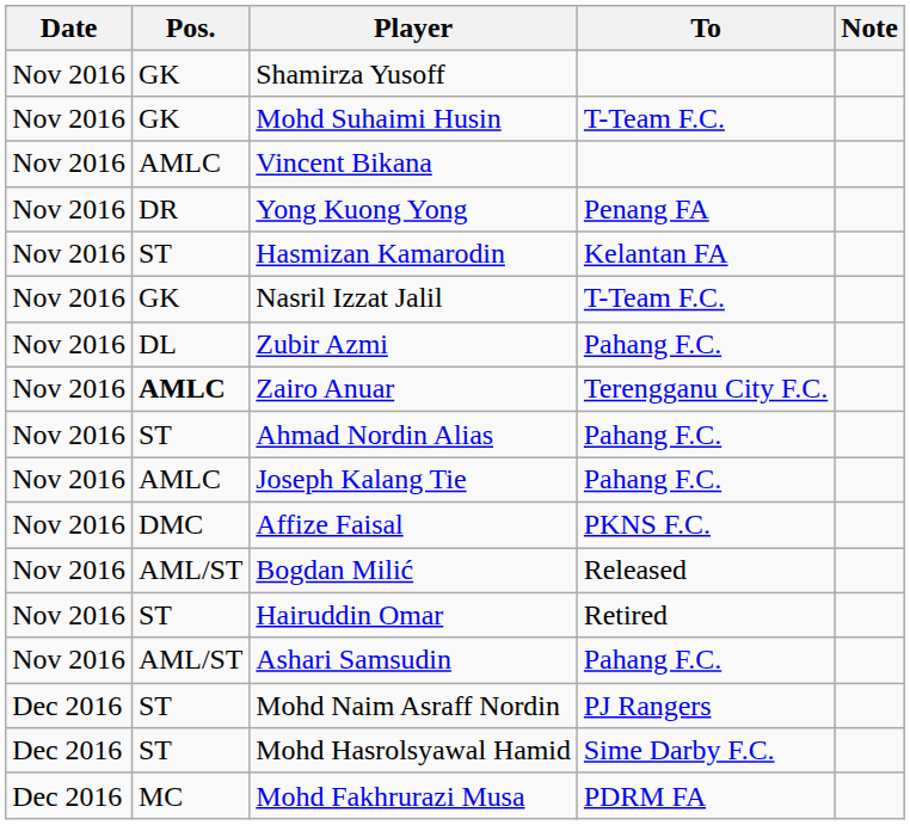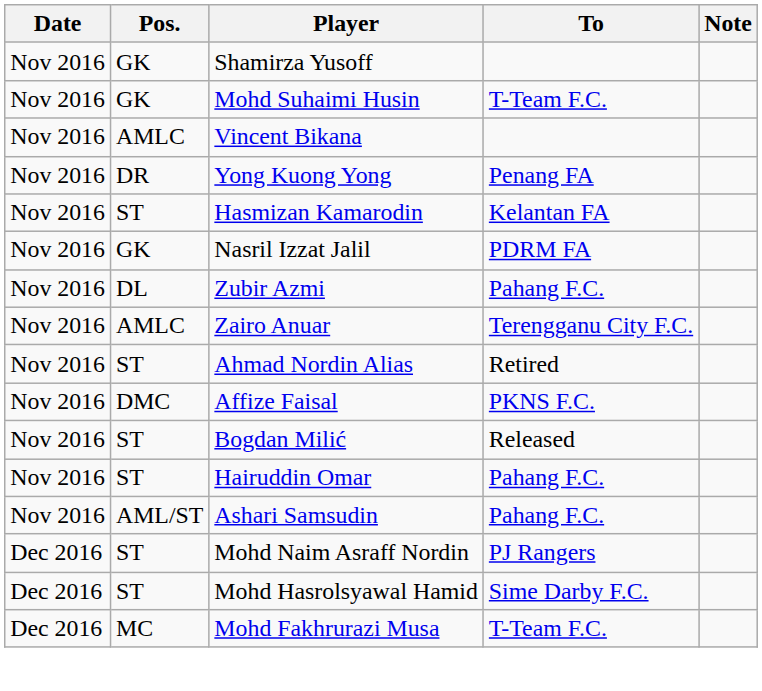Nasril Izzat Jalil | To: T-Team F.C. -> PDRM FA
Zairo Anuar | Pos.: bold -> normal
Ahmad Nordin Alias | To: Pahang F.C. -> Retired
- row: Nov 2016 | AMLC | Joseph Kalang Tie | Pahang F.C.
Bogdan Milić | Pos.: AML/ST -> ST
Hairuddin Omar | To: Retired -> Pahang F.C.
Mohd Fakhrurazi Musa | To: PDRM FA -> T-Team F.C.
